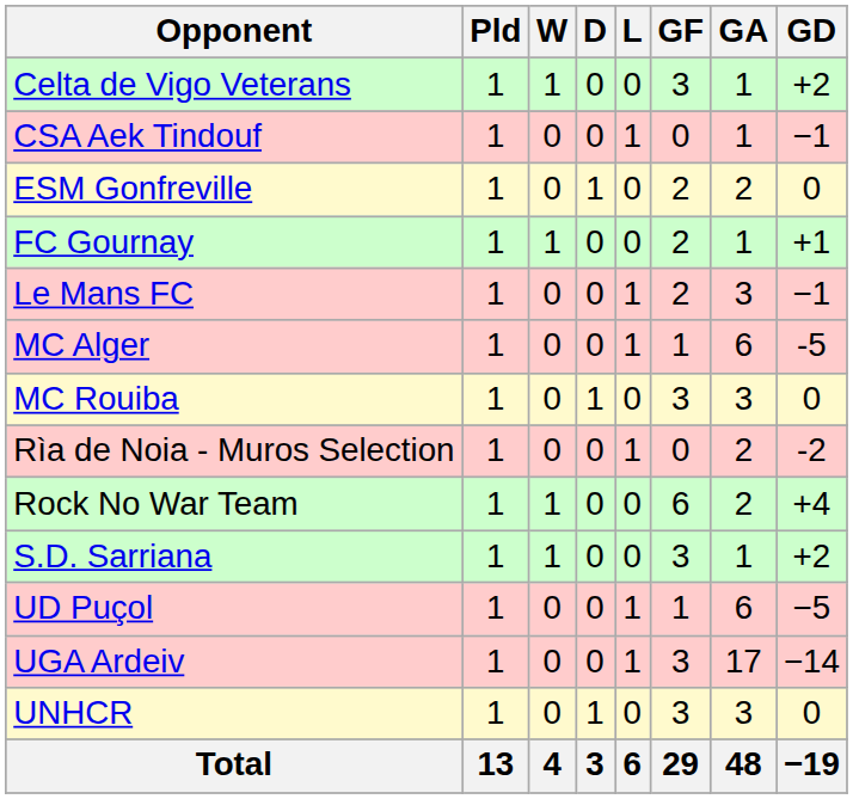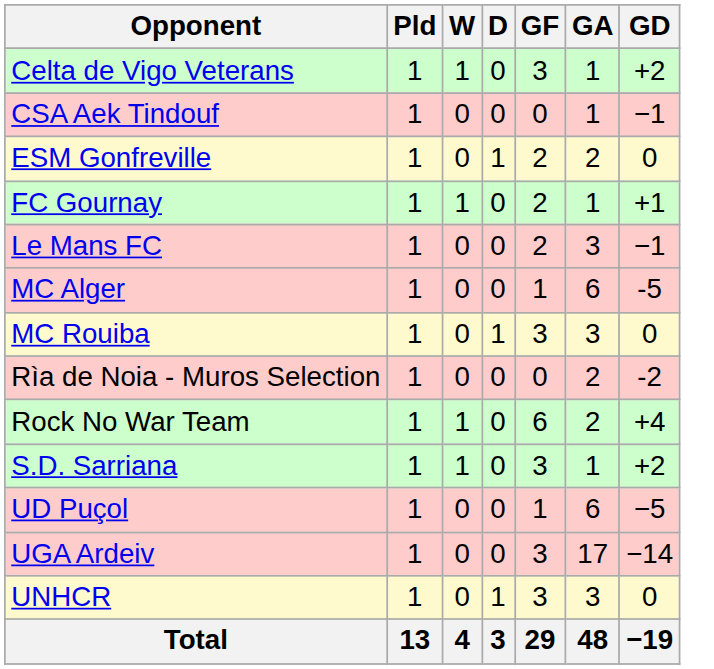- column: L | 0 | 1 | 0 | 0 | 1 | 1 | 0 | 1 | 0 | 0 | 1 | 1 | 0 | 6
